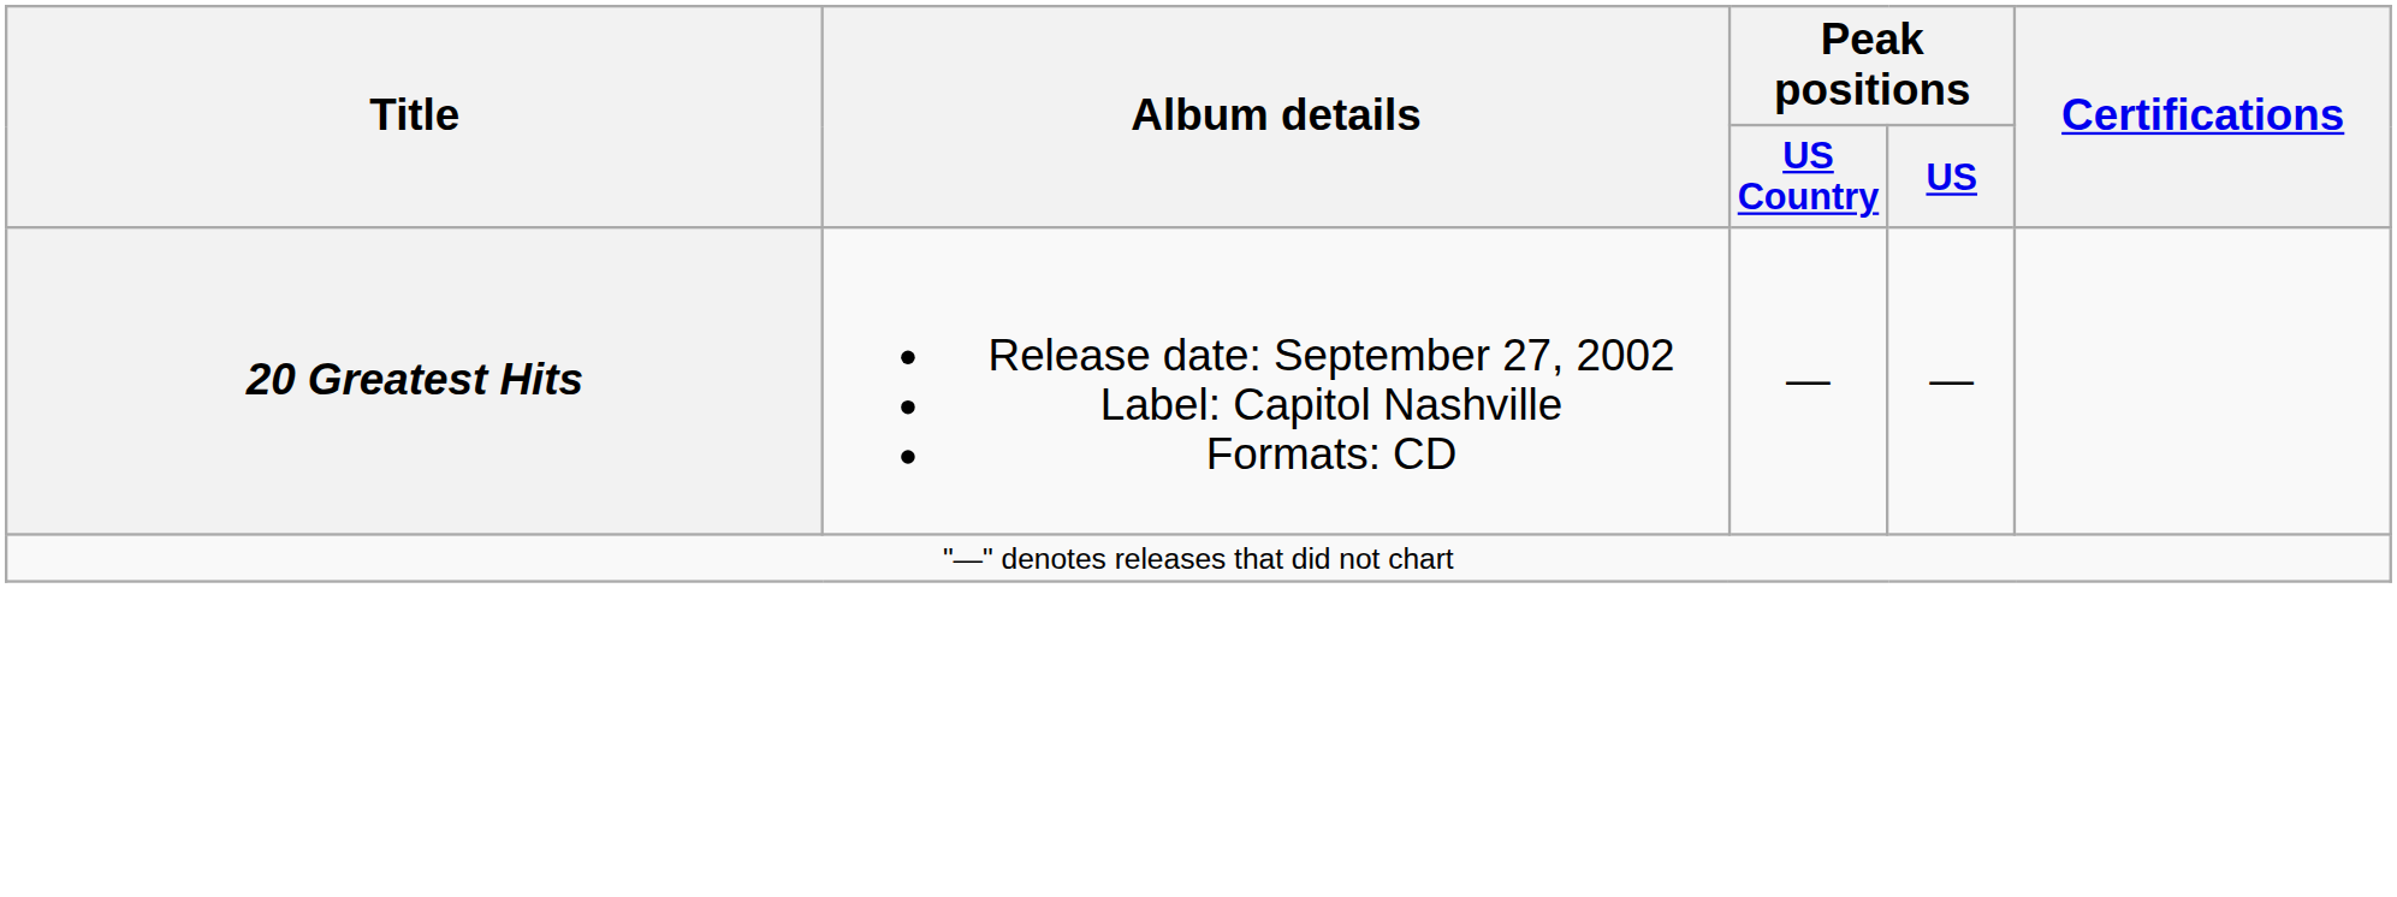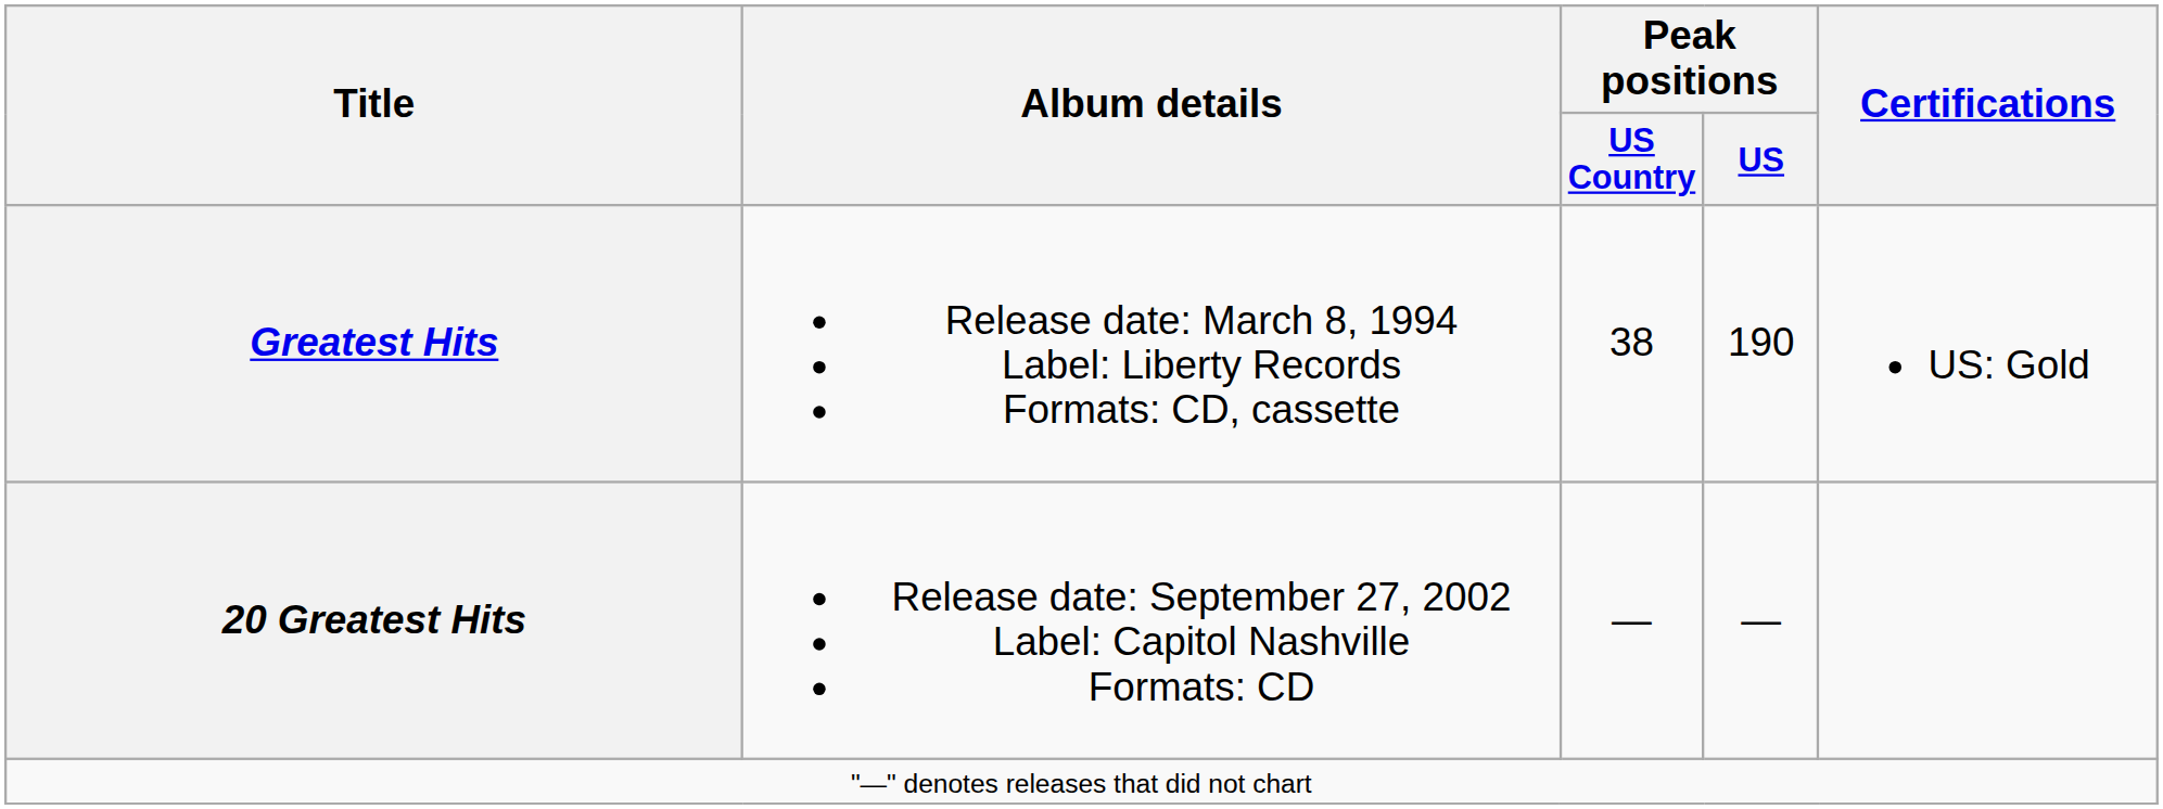+ row: Greatest Hits | Release date: March 8, 1994 Label: Liberty Records Formats: CD, cassette | 38 | 190 | US: Gold
